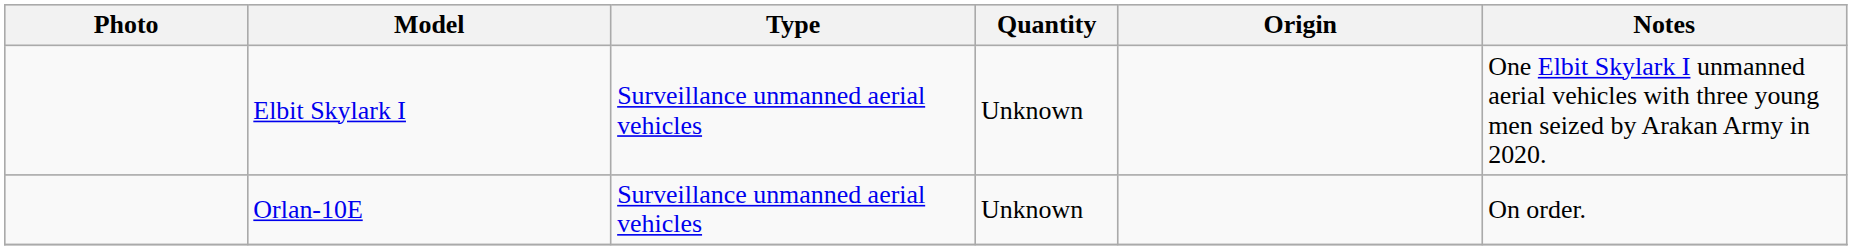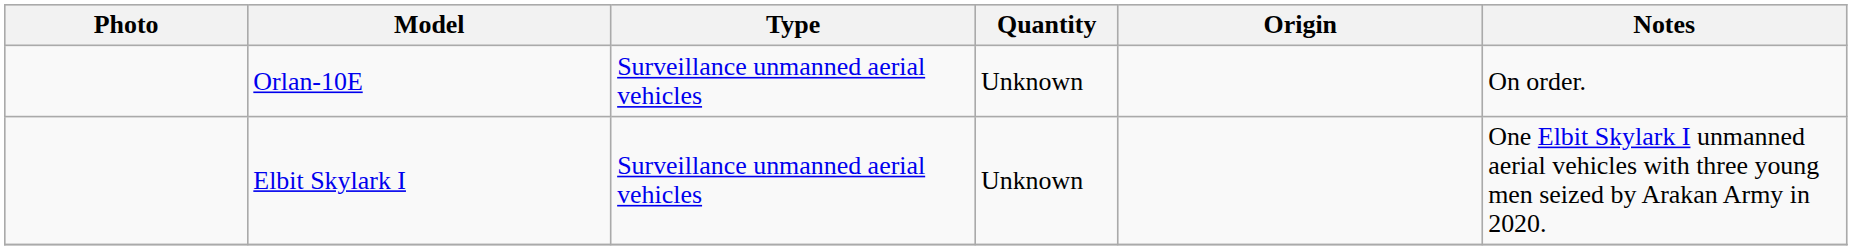rows swapped: Orlan-10E <-> Elbit Skylark I
